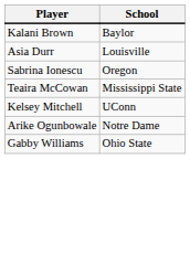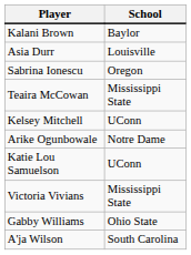+ row: Katie Lou Samuelson | UConn
+ row: Victoria Vivians | Mississippi State
+ row: A'ja Wilson | South Carolina
